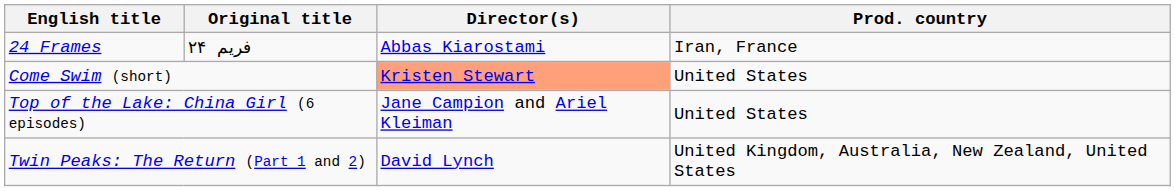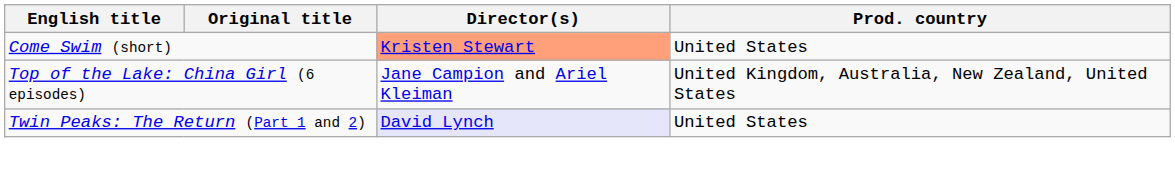- row: 24 Frames | ۲۴ فریم | Abbas Kiarostami | Iran, France
Top of the Lake: China Girl (6 episodes) | Prod. country: United States -> United Kingdom, Australia, New Zealand, United States
Twin Peaks: The Return (Part 1 and 2) | Director(s): no background -> lavender background
Twin Peaks: The Return (Part 1 and 2) | Prod. country: United Kingdom, Australia, New Zealand, United States -> United States
